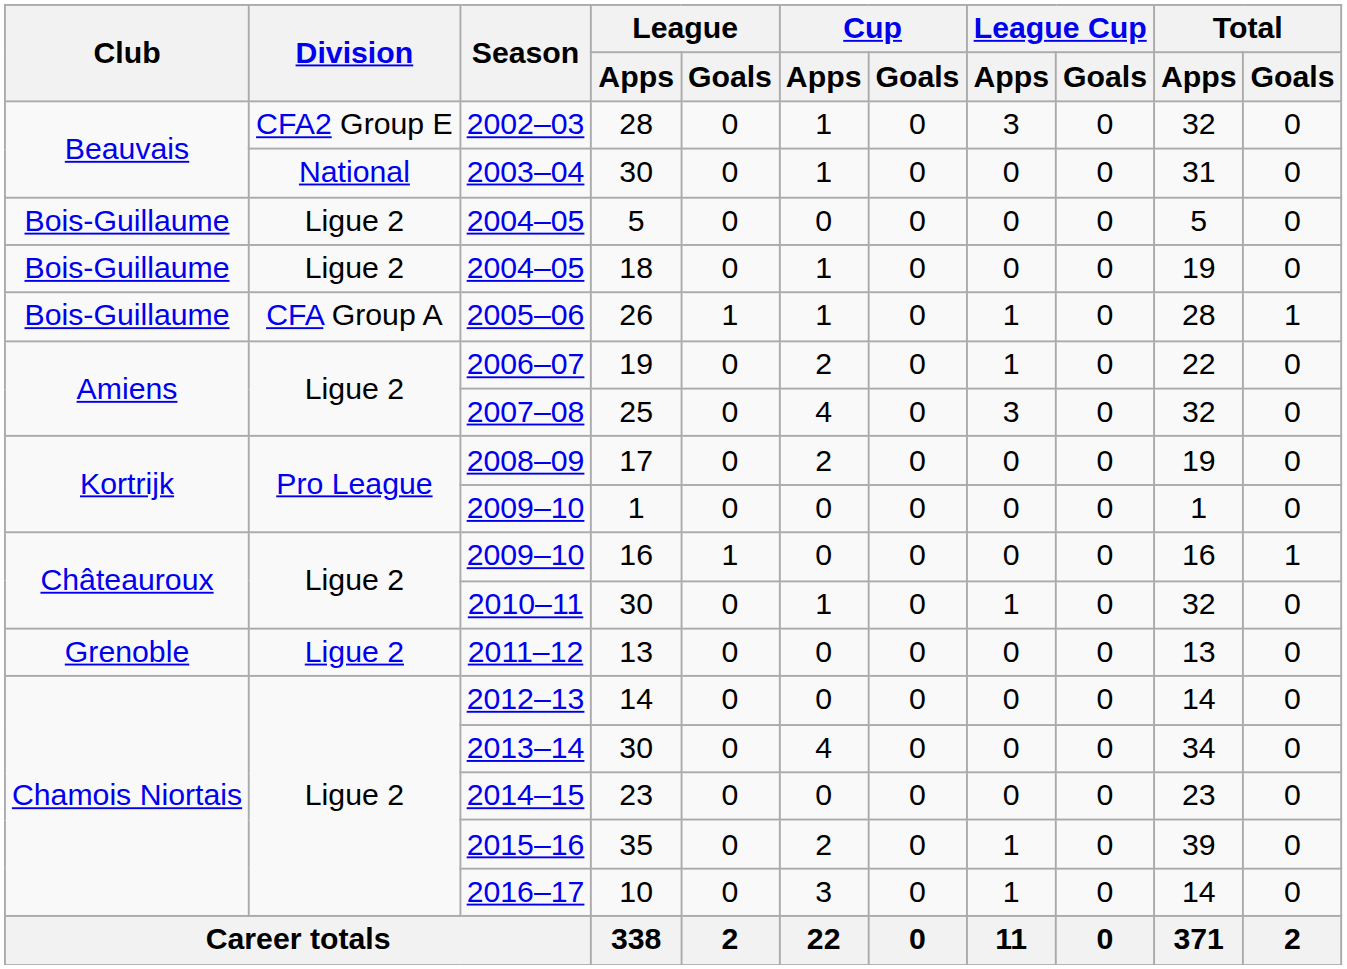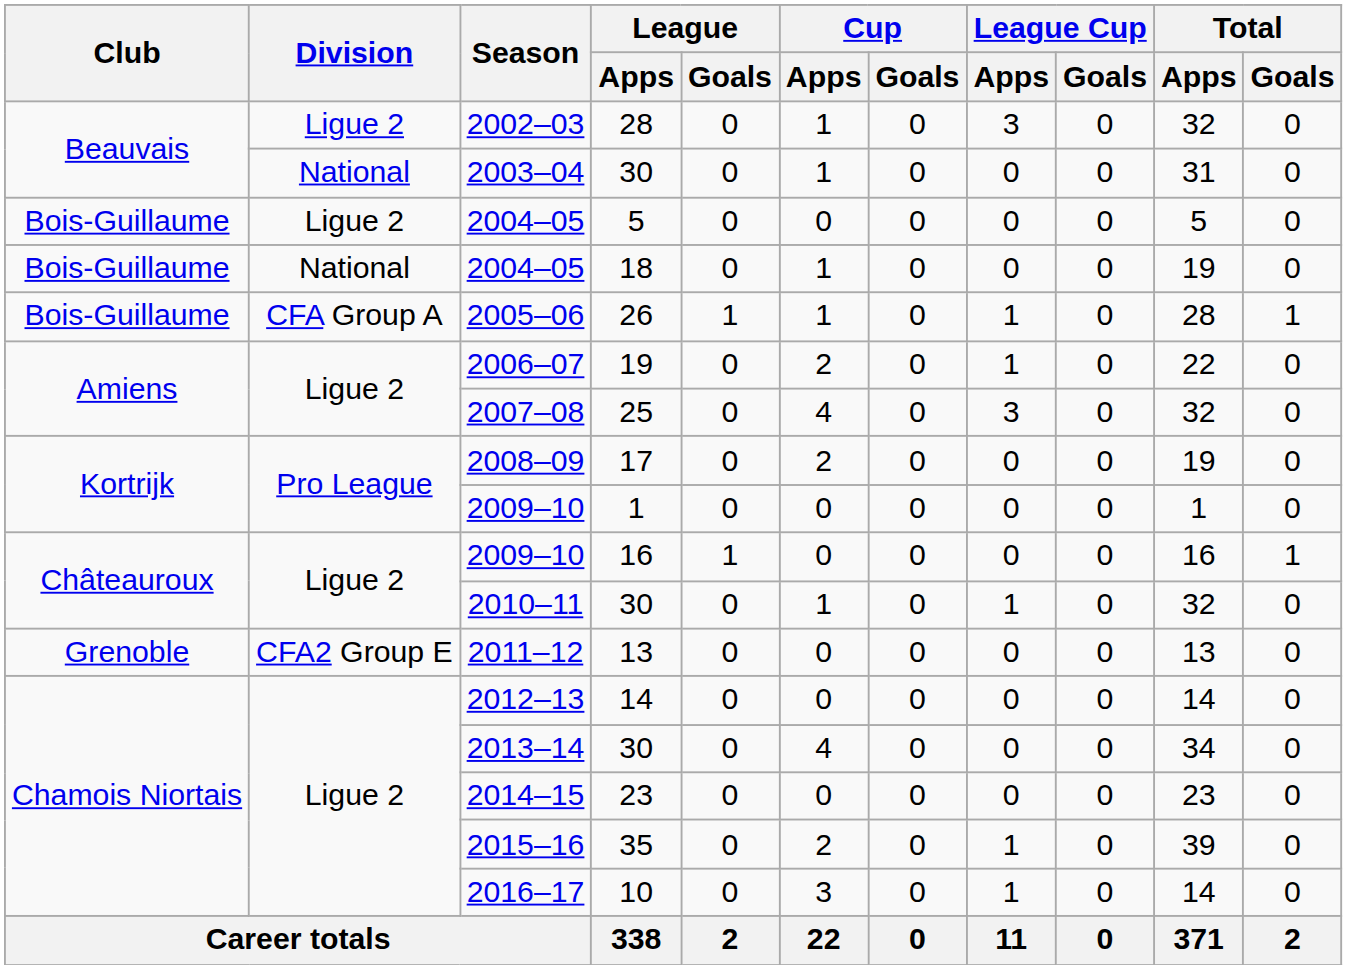2002–03 | Division: CFA2 Group E -> Ligue 2
2004–05 / 18 | Division: Ligue 2 -> National
2011–12 | Division: Ligue 2 -> CFA2 Group E
